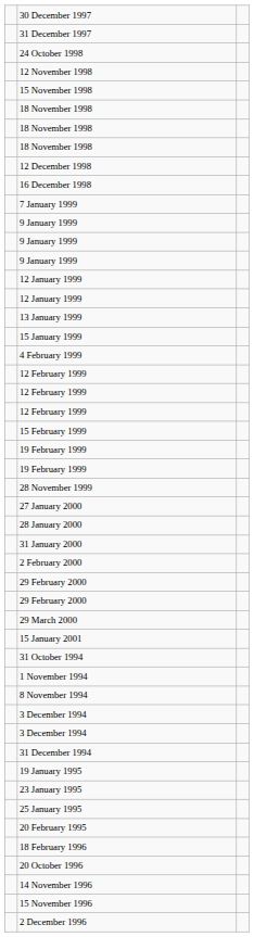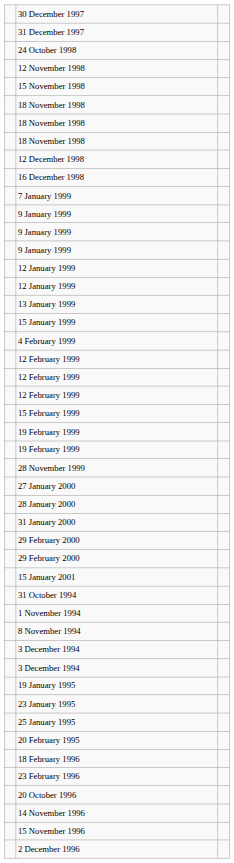- row: 2 February 2000
- row: 29 March 2000
- row: 31 December 1994
+ row: 23 February 1996
